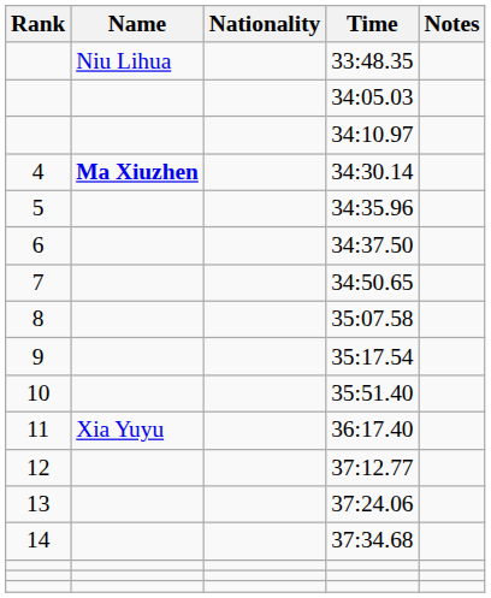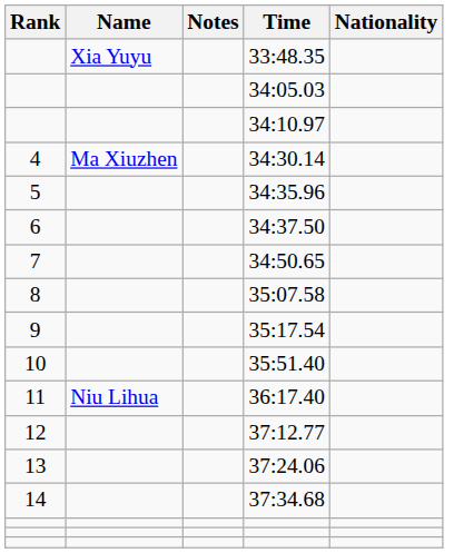columns swapped: Nationality <-> Notes
33:48.35 | Name: Niu Lihua -> Xia Yuyu
34:30.14 | Name: bold -> normal
36:17.40 | Name: Xia Yuyu -> Niu Lihua
